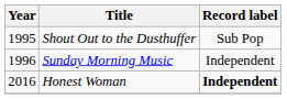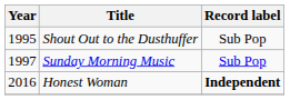Sunday Morning Music | Year: 1996 -> 1997
Sunday Morning Music | Record label: Independent -> Sub Pop
